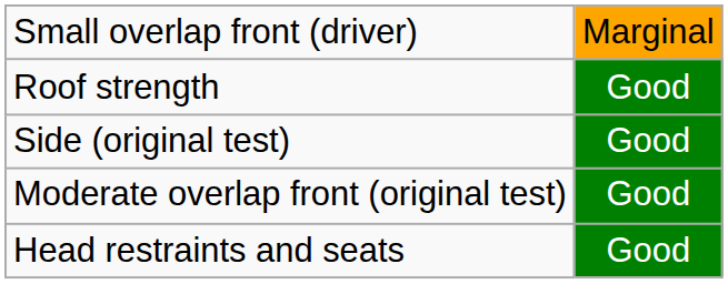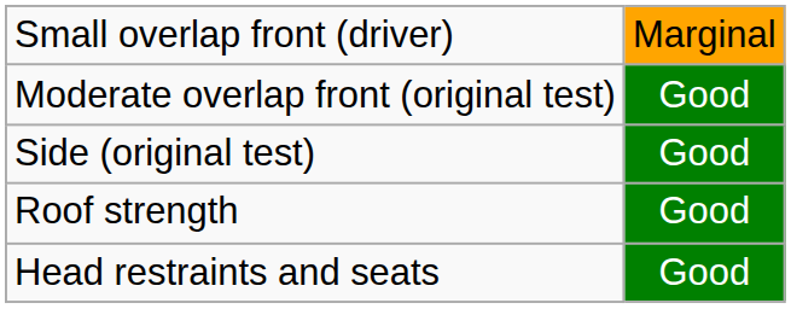rows swapped: Moderate overlap front (original test) <-> Roof strength
